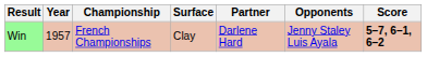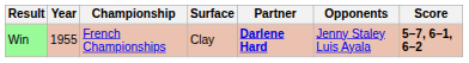Win | Year: 1957 -> 1955
Win | Partner: normal -> bold
